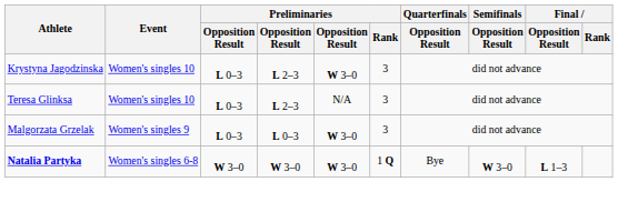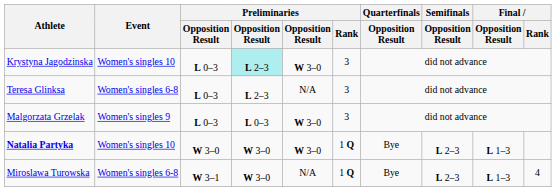Krystyna Jagodzinska | column 4: no background -> paleturquoise background
Teresa Glinksa | Event: Women's singles 10 -> Women's singles 6-8
Natalia Partyka | Event: Women's singles 6-8 -> Women's singles 10
Natalia Partyka | Semifinals / Opposition Result: W 3–0 -> L 2–3
+ row: Miroslawa Turowska | Women's singles 6-8 | W 3–1 | W 3–0 | N/A | 1 Q | Bye | L 2–3 | L 1–3 | 4
